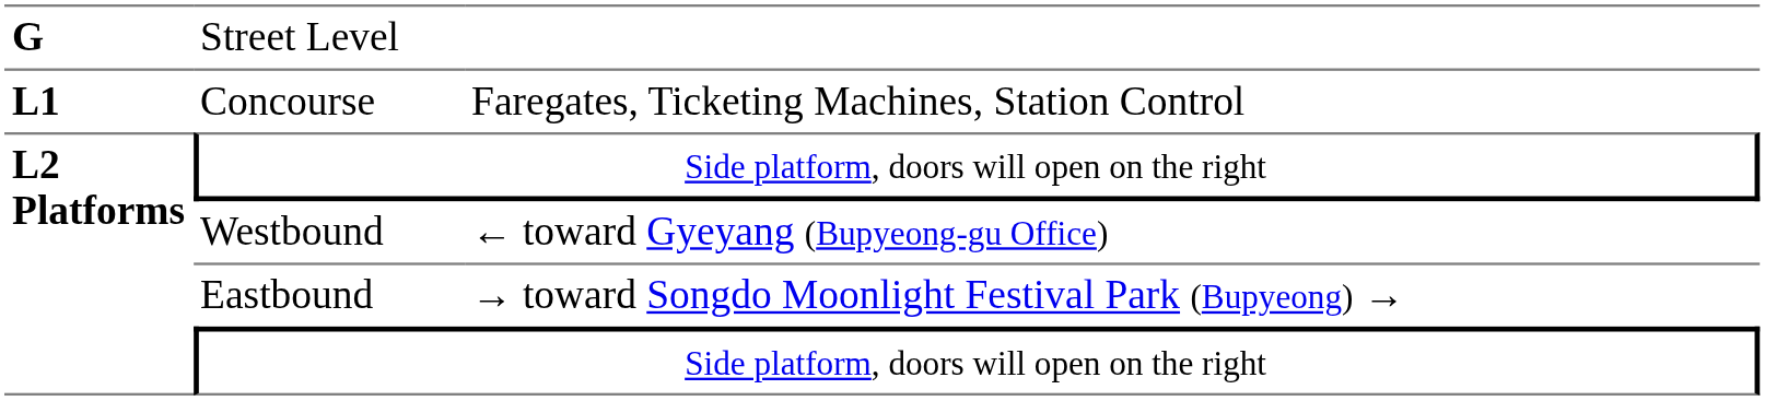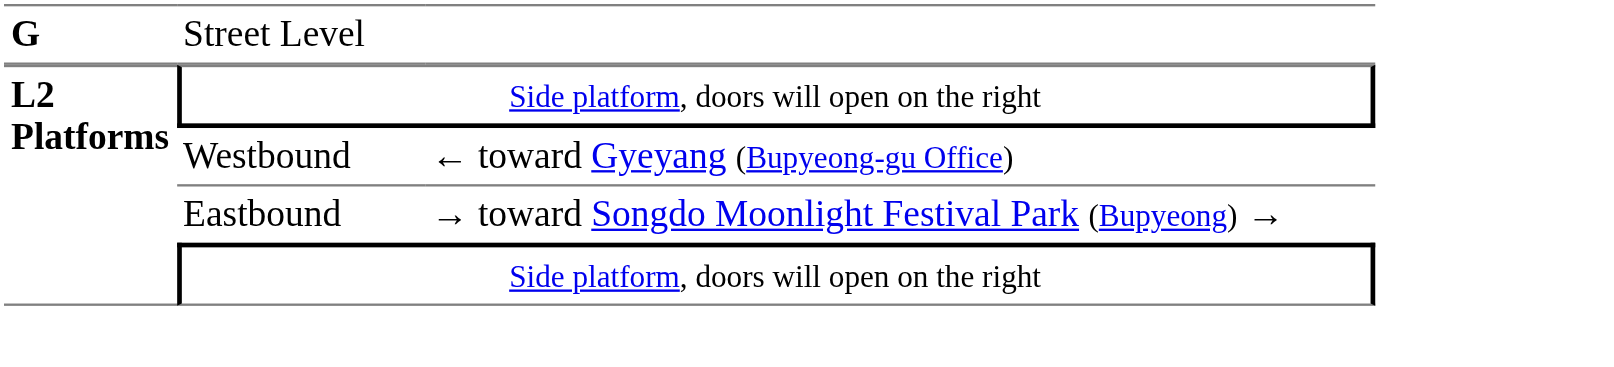- row: L1 | Concourse | Faregates, Ticketing Machines, Station Control
